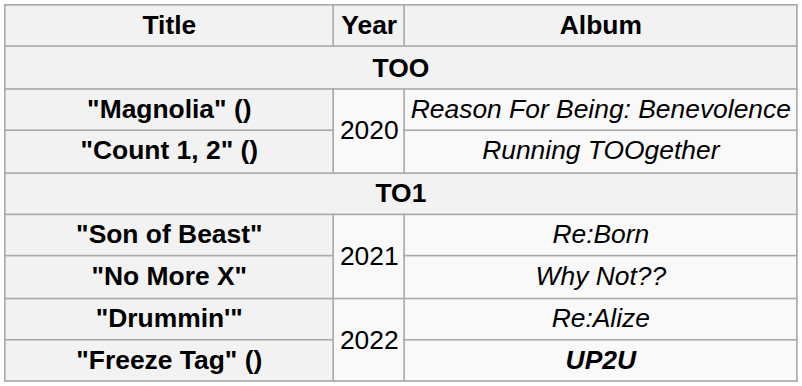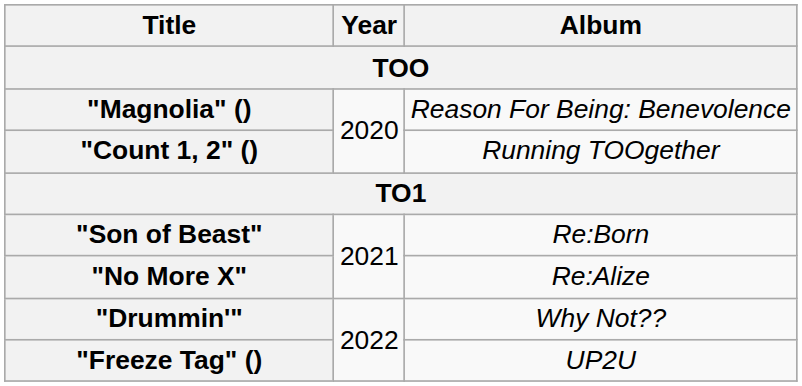"No More X" | Album: Why Not?? -> Re:Alize
"Drummin'" | Album: Re:Alize -> Why Not??
"Freeze Tag" () | Album: bold -> normal
